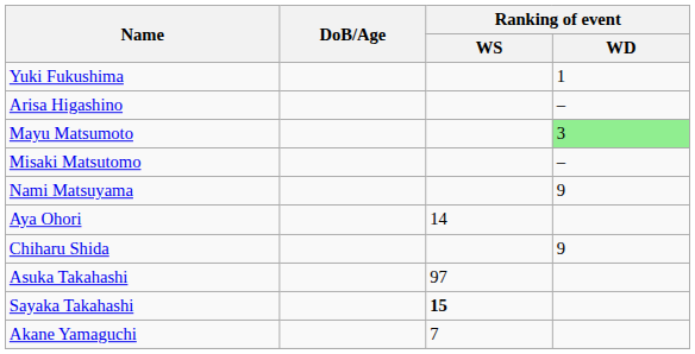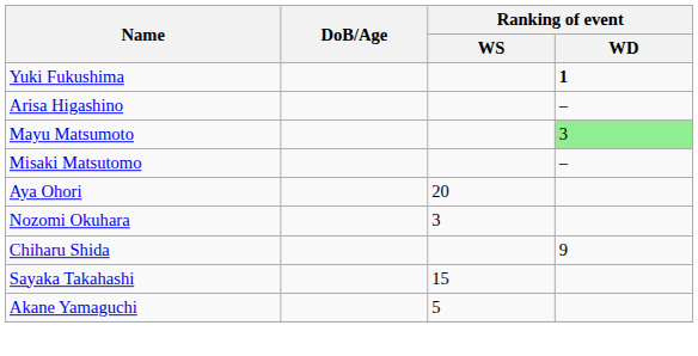Yuki Fukushima | Ranking of event / WD: normal -> bold
- row: Nami Matsuyama | 9
Aya Ohori | Ranking of event / WS: 14 -> 20
+ row: Nozomi Okuhara | 3
- row: Asuka Takahashi | 97
Sayaka Takahashi | Ranking of event / WS: bold -> normal
Akane Yamaguchi | Ranking of event / WS: 7 -> 5
